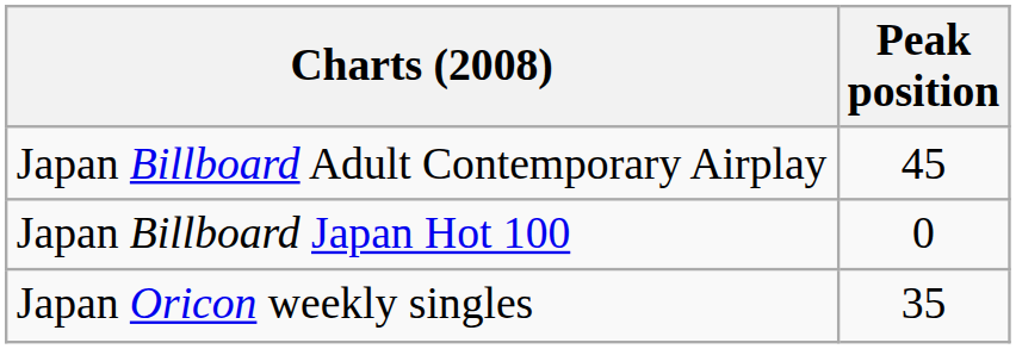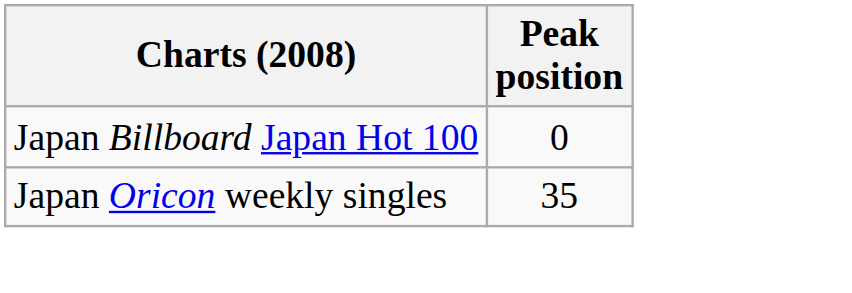- row: Japan Billboard Adult Contemporary Airplay | 45
